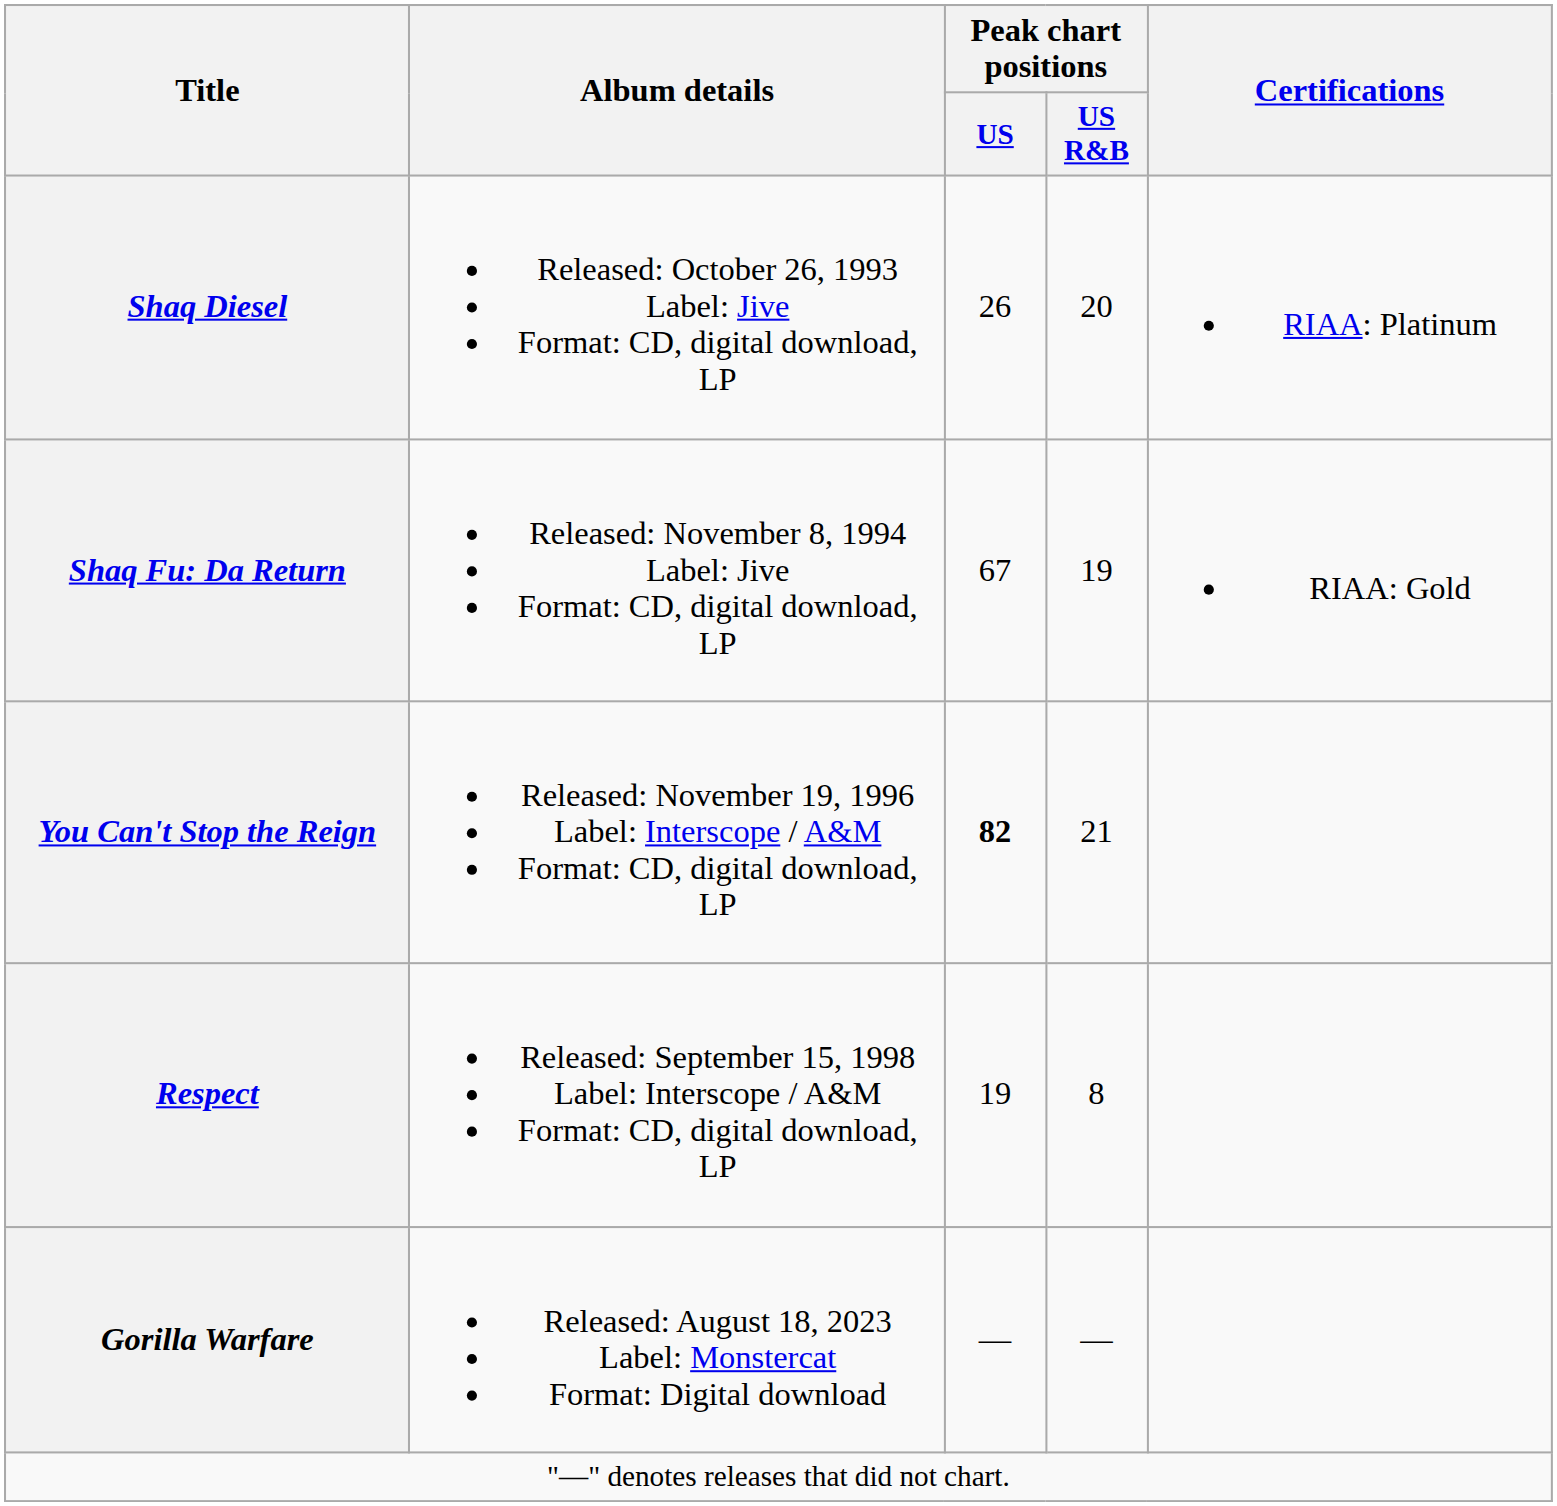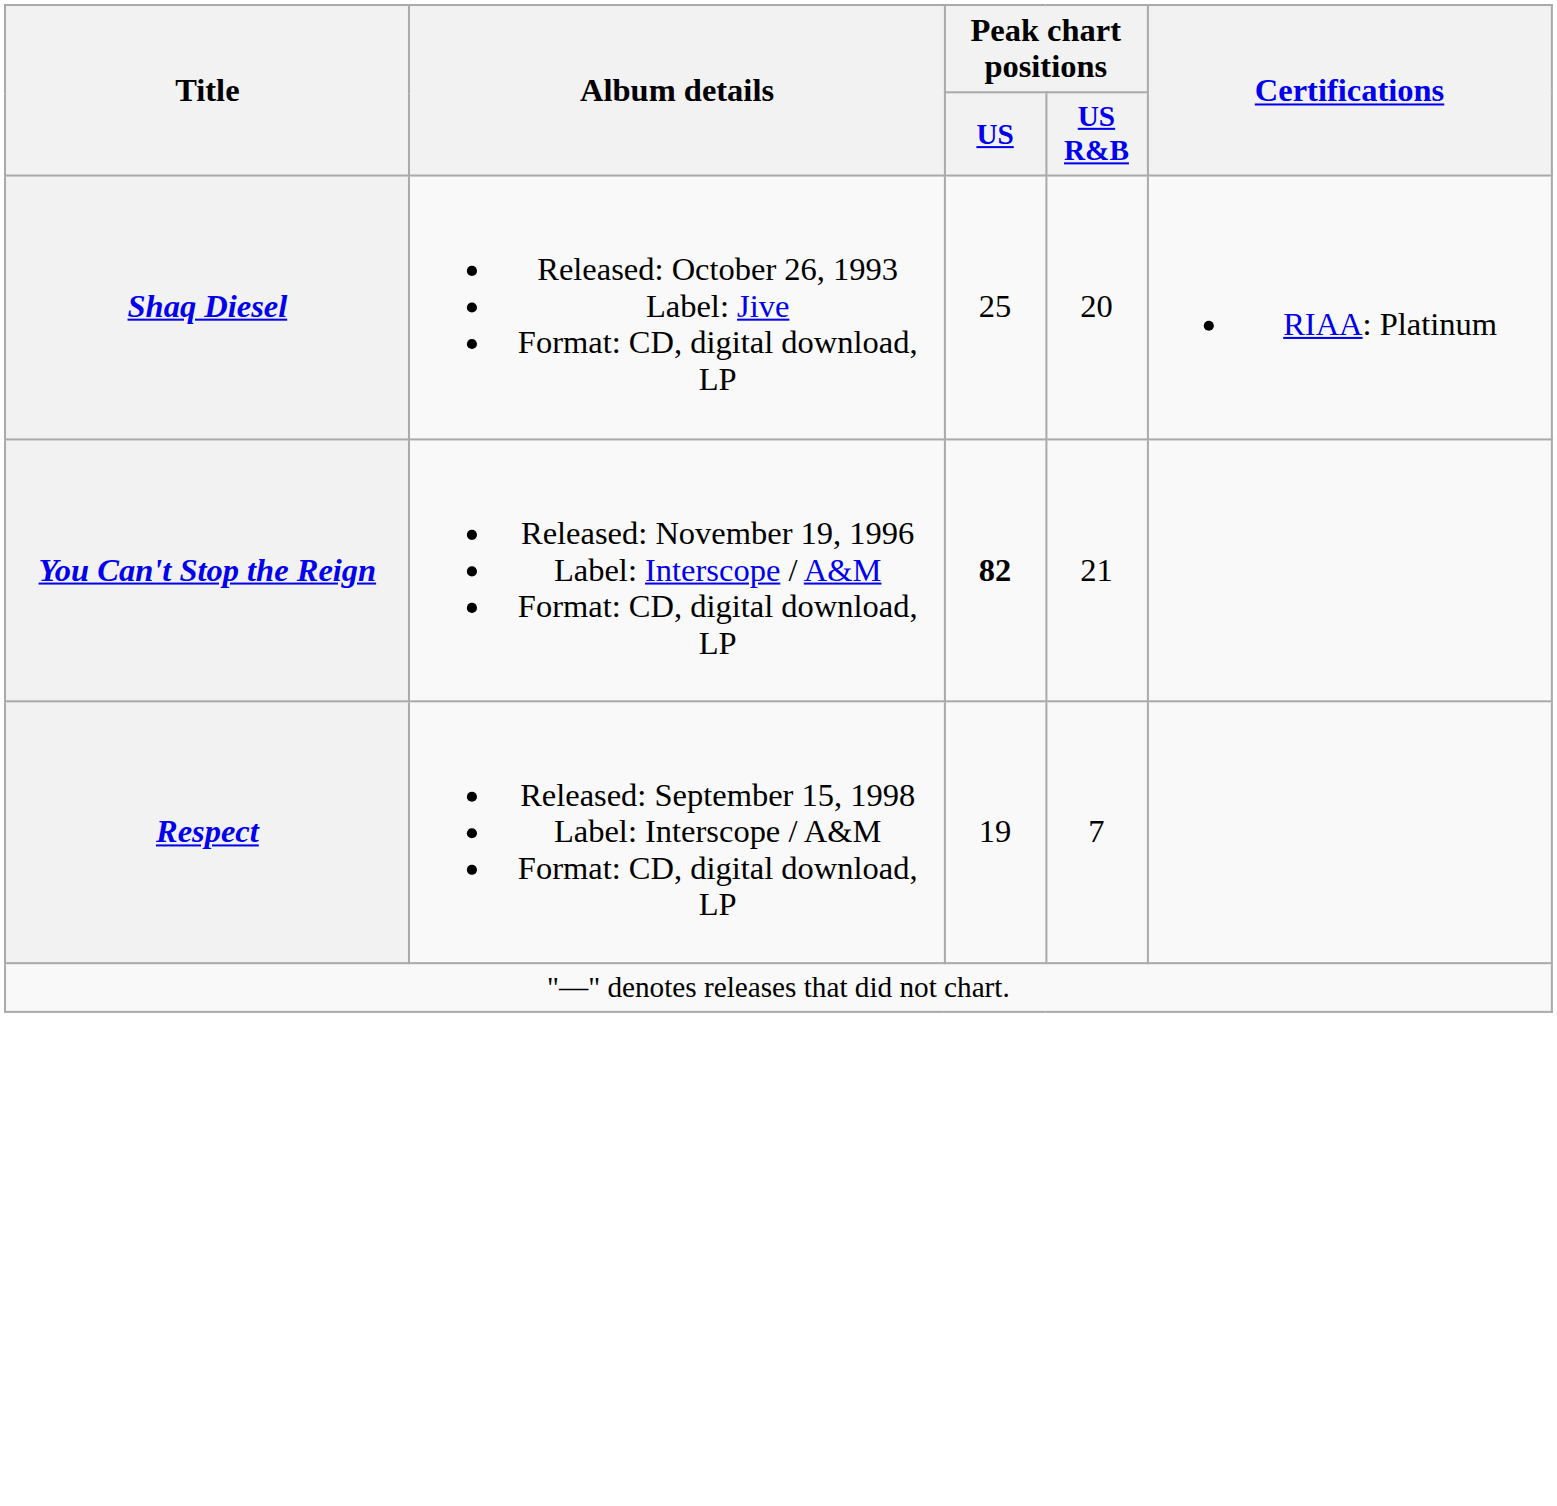Shaq Diesel | Peak chart positions / US: 26 -> 25
- row: Shaq Fu: Da Return | Released: November 8, 1994 Label: Jive Format: CD, digital download, LP | 67 | 19 | RIAA: Gold
Respect | Peak chart positions / US R&B: 8 -> 7
- row: Gorilla Warfare | Released: August 18, 2023 Label: Monstercat Format: Digital download | — | —
